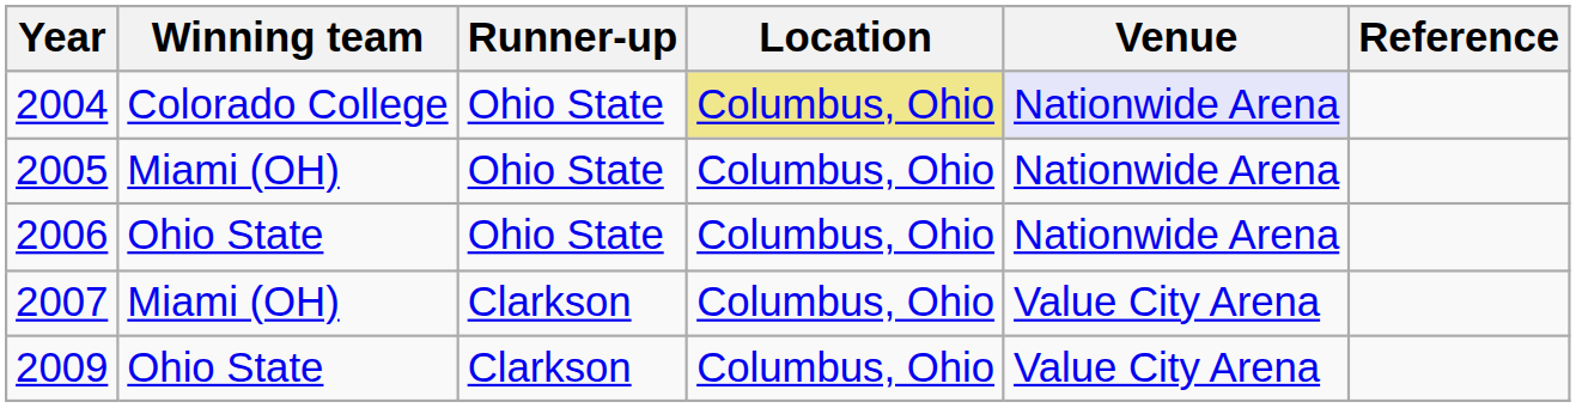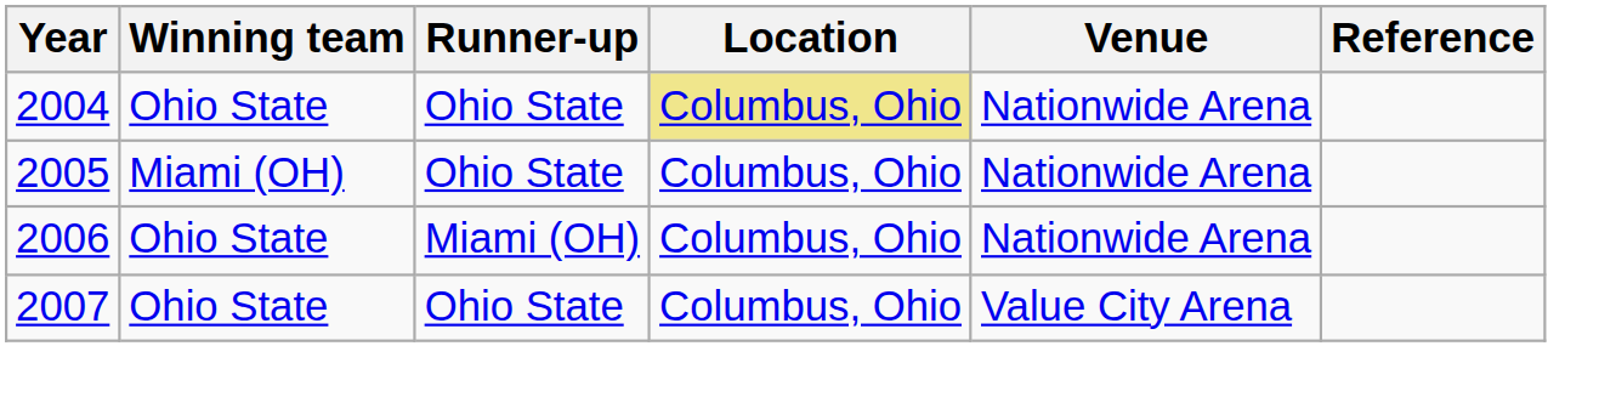2004 | Winning team: Colorado College -> Ohio State
2004 | Venue: lavender background -> no background
2006 | Runner-up: Ohio State -> Miami (OH)
2007 | Winning team: Miami (OH) -> Ohio State
2007 | Runner-up: Clarkson -> Ohio State
- row: 2009 | Ohio State | Clarkson | Columbus, Ohio | Value City Arena
